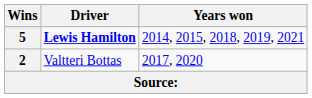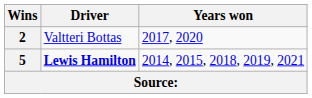rows swapped: 5 <-> 2
